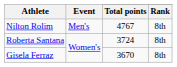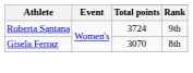- row: Nilton Rolim | Men's | 4767 | 8th
Roberta Santana | Rank: 8th -> 9th
Gisela Ferraz | Total points: 3670 -> 3070
